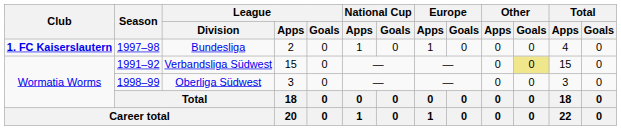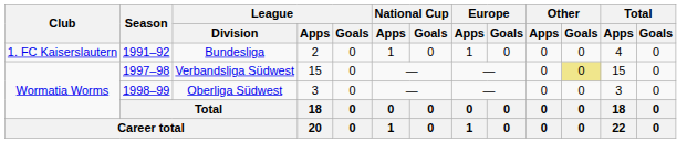Bundesliga | Club: bold -> normal
Bundesliga | Season: 1997–98 -> 1991–92
Verbandsliga Südwest | Season: 1991–92 -> 1997–98
